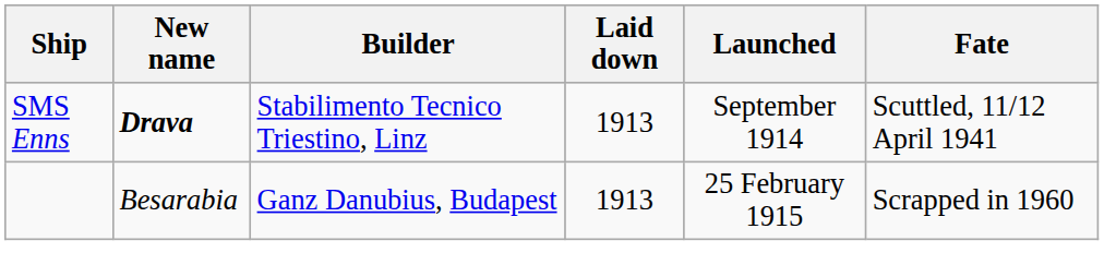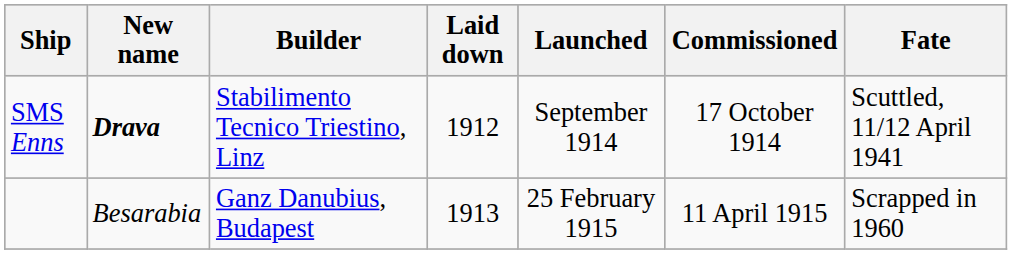+ column: Commissioned | 17 October 1914 | 11 April 1915
SMS Enns | Laid down: 1913 -> 1912
